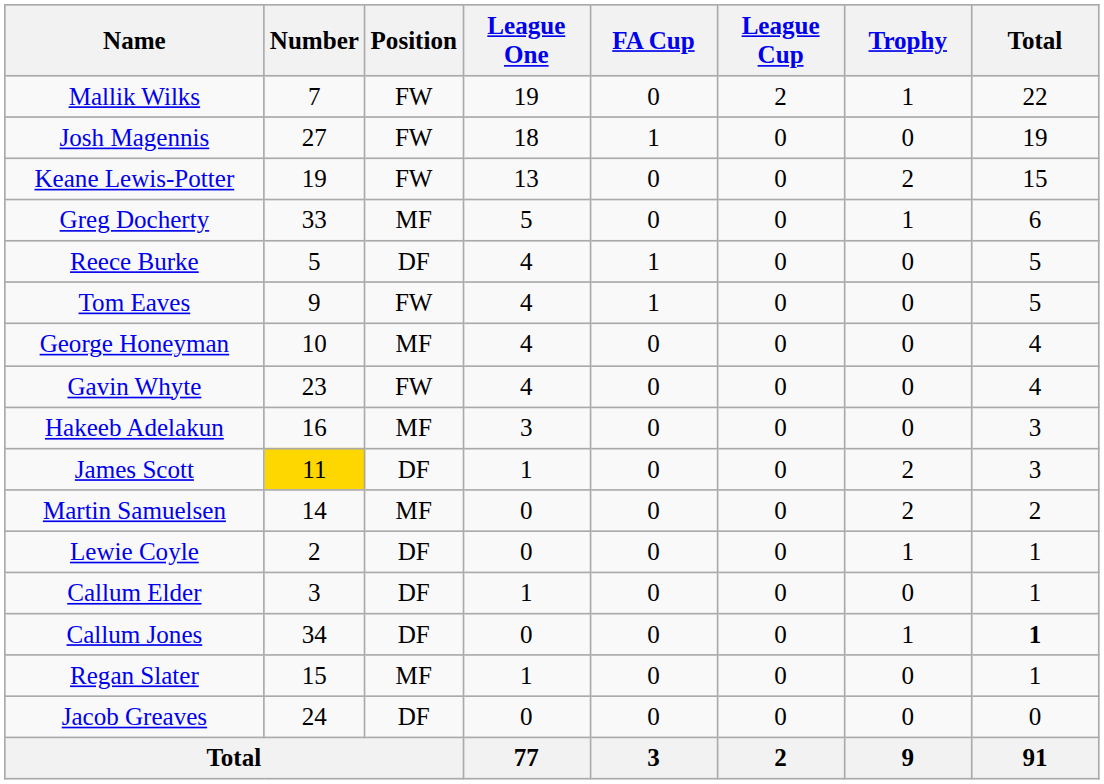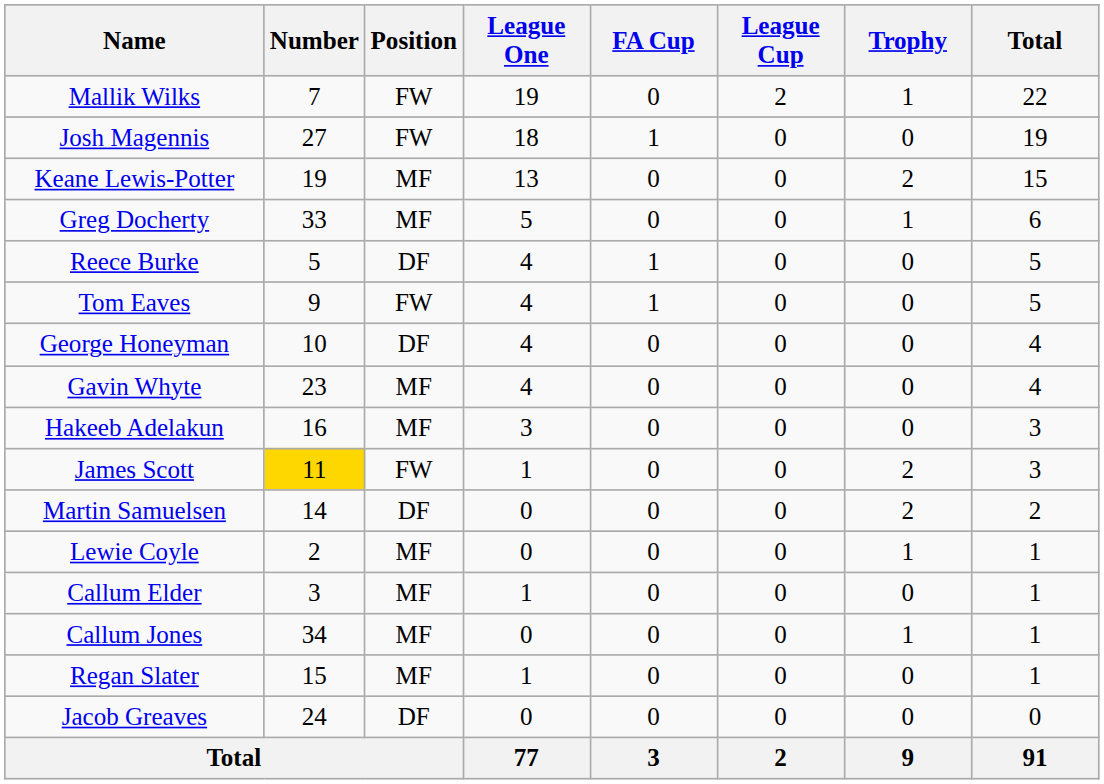Keane Lewis-Potter | Position: FW -> MF
George Honeyman | Position: MF -> DF
Gavin Whyte | Position: FW -> MF
James Scott | Position: DF -> FW
Martin Samuelsen | Position: MF -> DF
Lewie Coyle | Position: DF -> MF
Callum Elder | Position: DF -> MF
Callum Jones | Position: DF -> MF
Callum Jones | Total: bold -> normal
